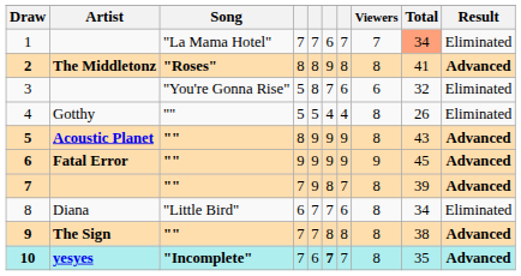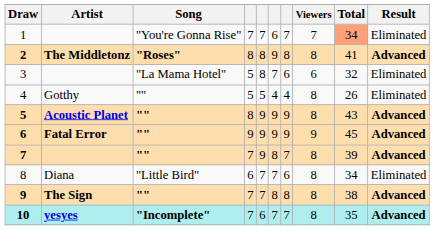1 | Song: "La Mama Hotel" -> "You're Gonna Rise"
3 | Song: "You're Gonna Rise" -> "La Mama Hotel"
10 | column 6: bold -> normal
